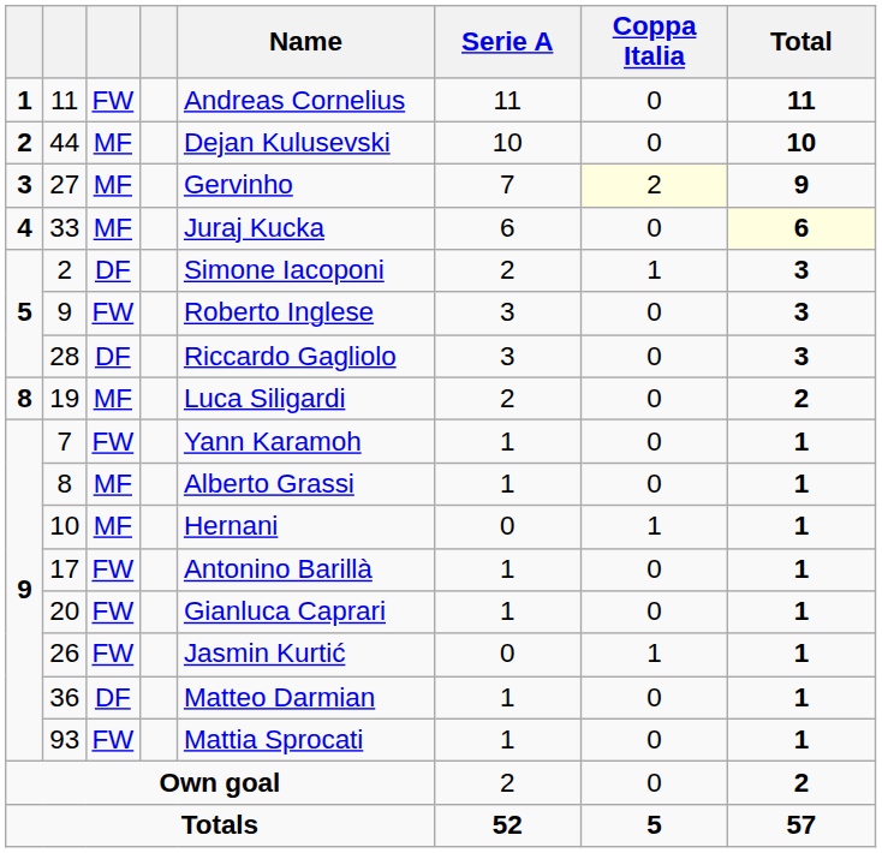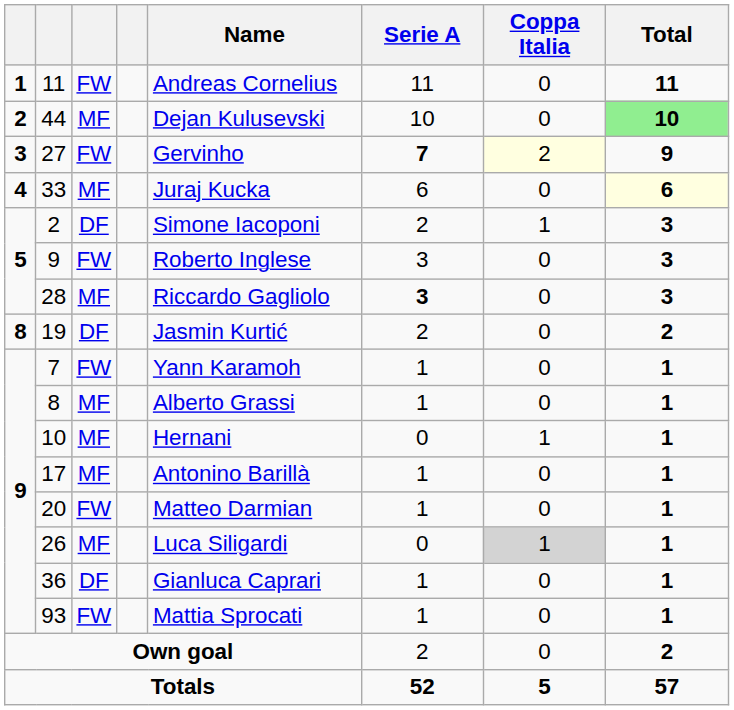44 | Total: no background -> lightgreen background
27 | column 3: MF -> FW
27 | Serie A: normal -> bold
28 | column 3: DF -> MF
28 | Serie A: normal -> bold
19 | column 3: MF -> DF
19 | Name: Luca Siligardi -> Jasmin Kurtić
17 | column 3: FW -> MF
20 | Name: Gianluca Caprari -> Matteo Darmian
26 | column 3: FW -> MF
26 | Name: Jasmin Kurtić -> Luca Siligardi
26 | Coppa Italia: no background -> lightgrey background
36 | Name: Matteo Darmian -> Gianluca Caprari
